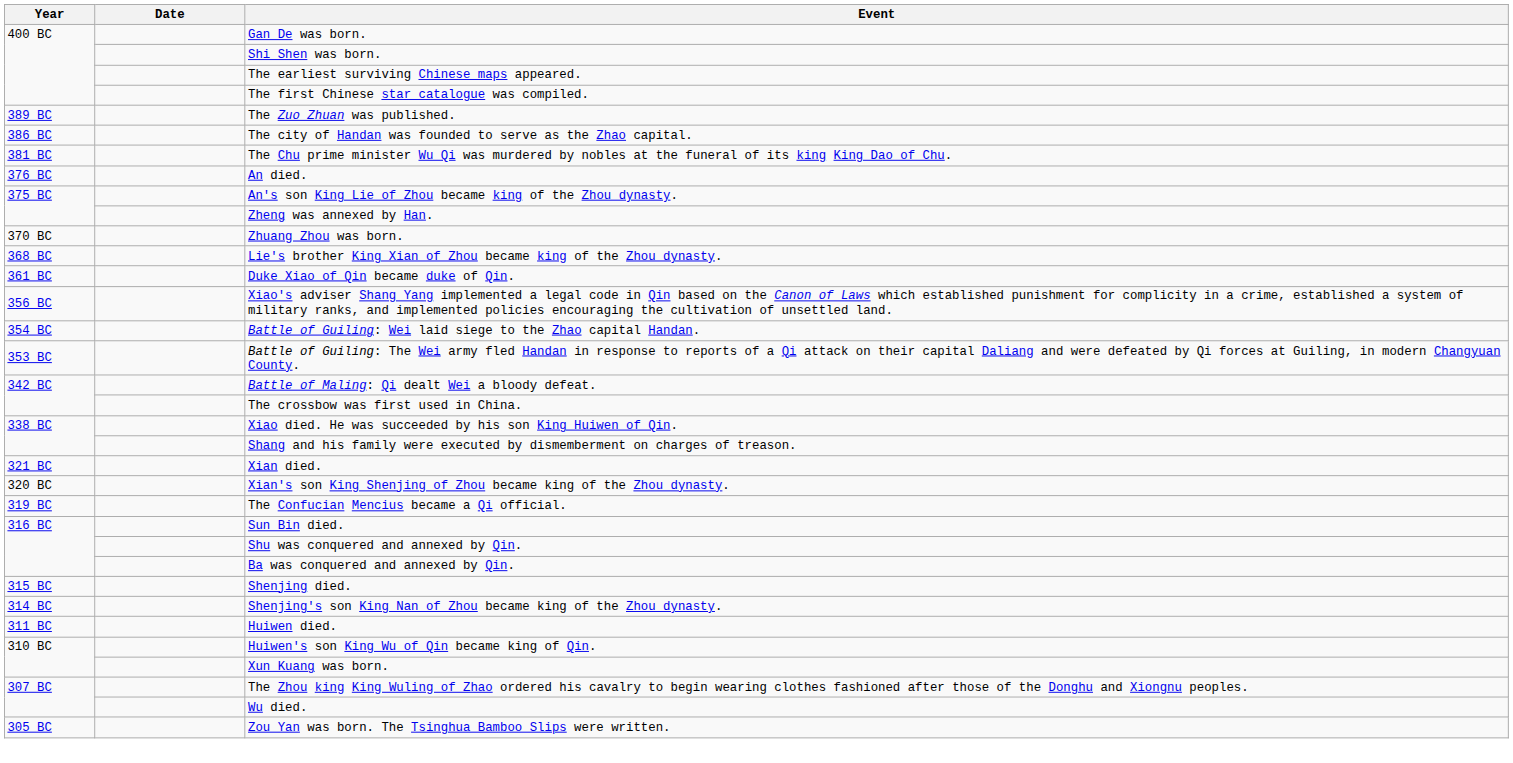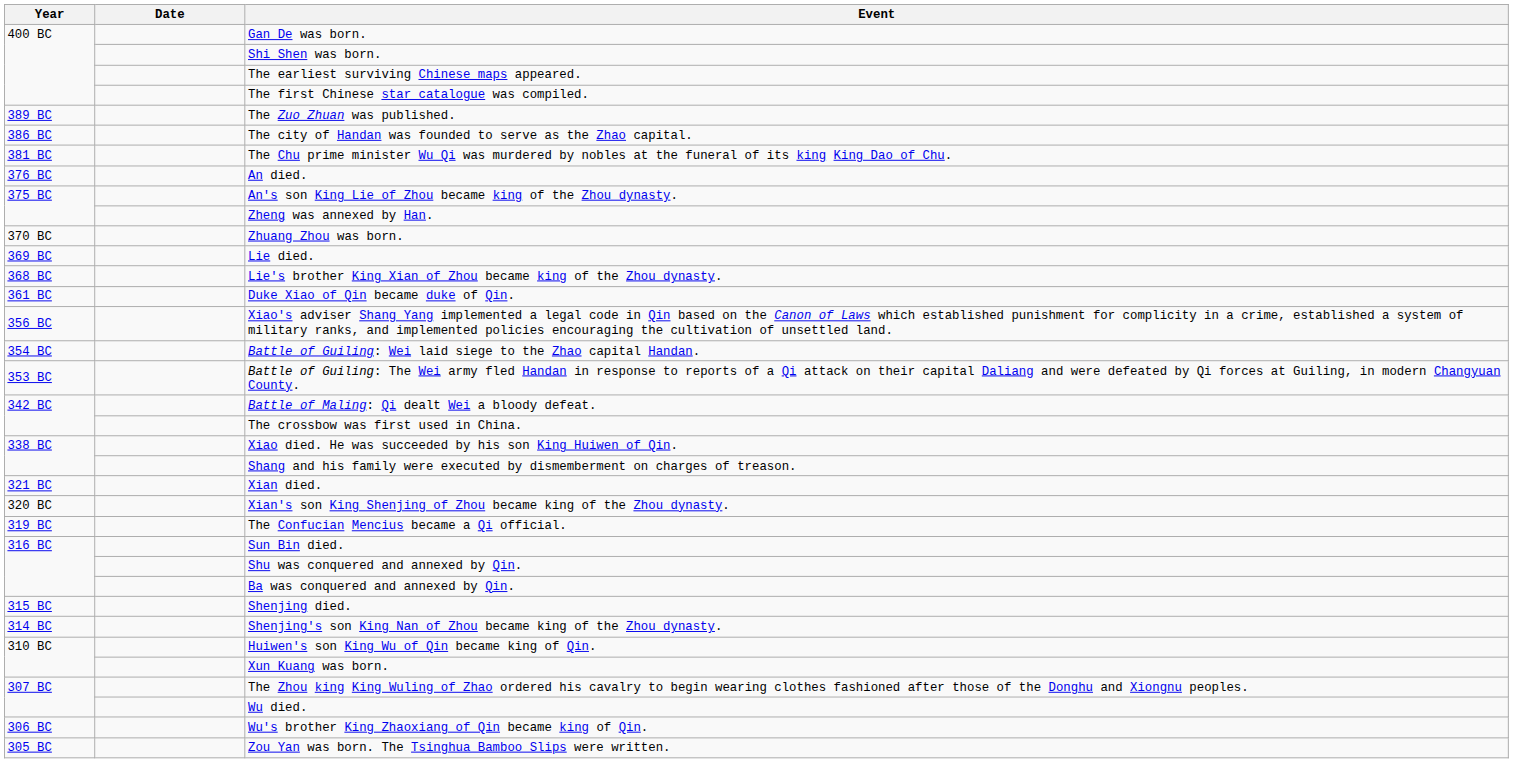+ row: 369 BC | Lie died.
- row: 311 BC | Huiwen died.
+ row: 306 BC | Wu's brother King Zhaoxiang of Qin became king of Qin.
